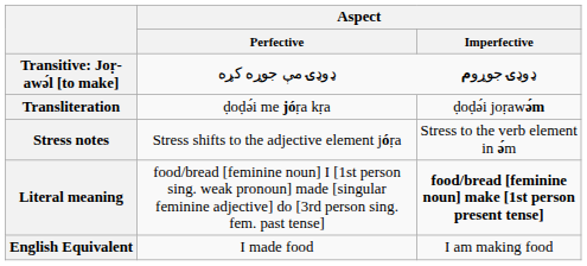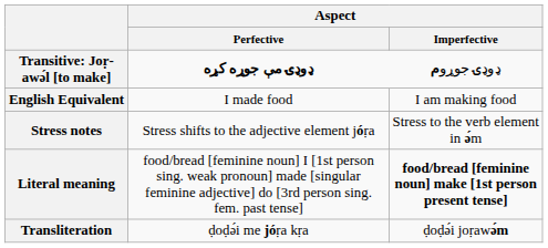Transitive: Joṛ-awə́l [to make] | Aspect / Perfective: normal -> bold
rows swapped: Transliteration <-> English Equivalent
